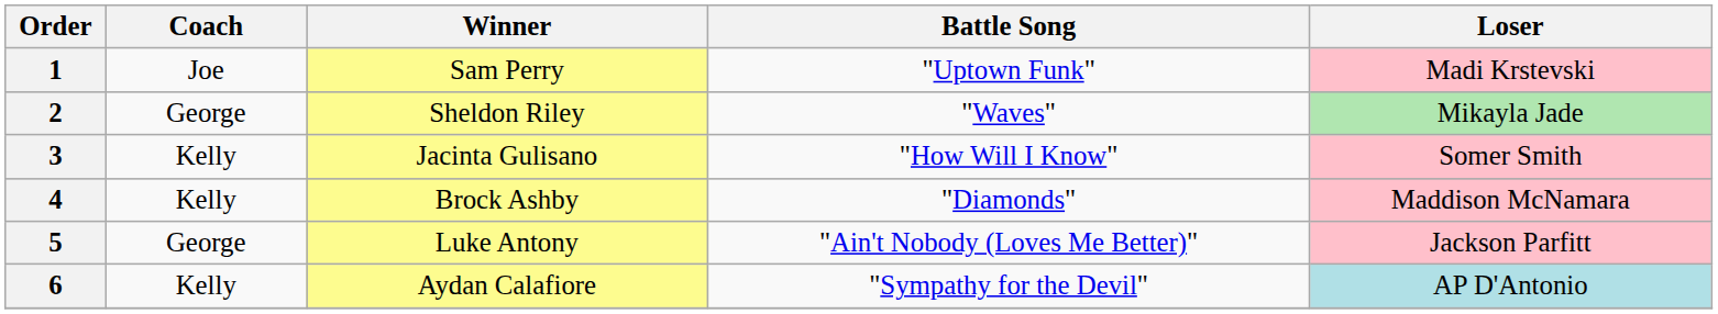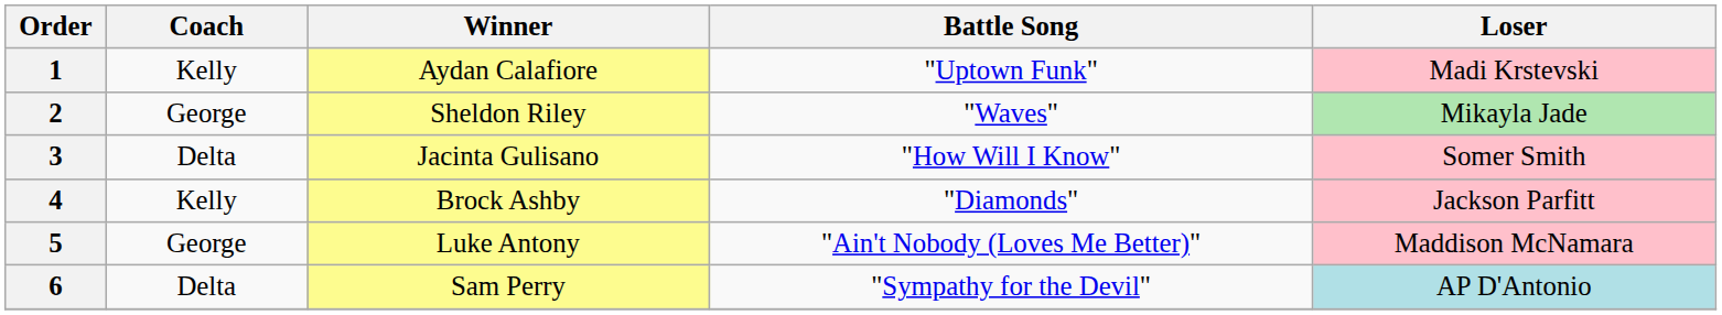1 | Coach: Joe -> Kelly
1 | Winner: Sam Perry -> Aydan Calafiore
3 | Coach: Kelly -> Delta
4 | Loser: Maddison McNamara -> Jackson Parfitt
5 | Loser: Jackson Parfitt -> Maddison McNamara
6 | Coach: Kelly -> Delta
6 | Winner: Aydan Calafiore -> Sam Perry
